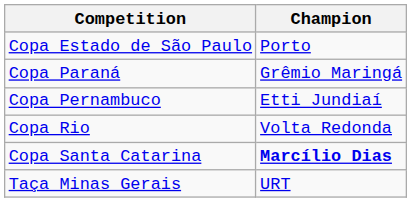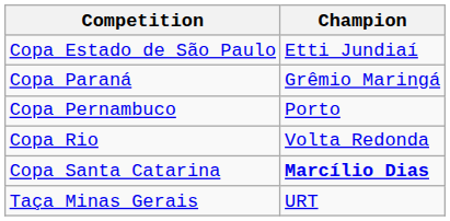Copa Estado de São Paulo | Champion: Porto -> Etti Jundiaí
Copa Pernambuco | Champion: Etti Jundiaí -> Porto
